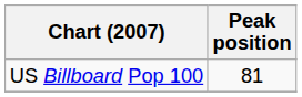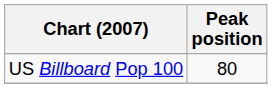US Billboard Pop 100 | Peak position: 81 -> 80
